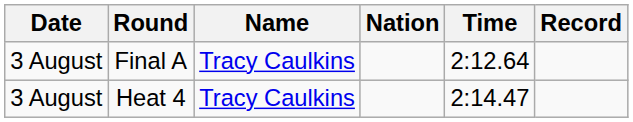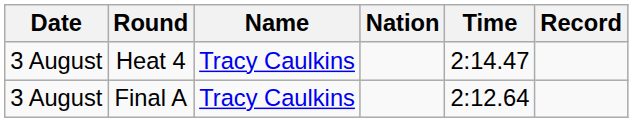rows swapped: Heat 4 <-> Final A
